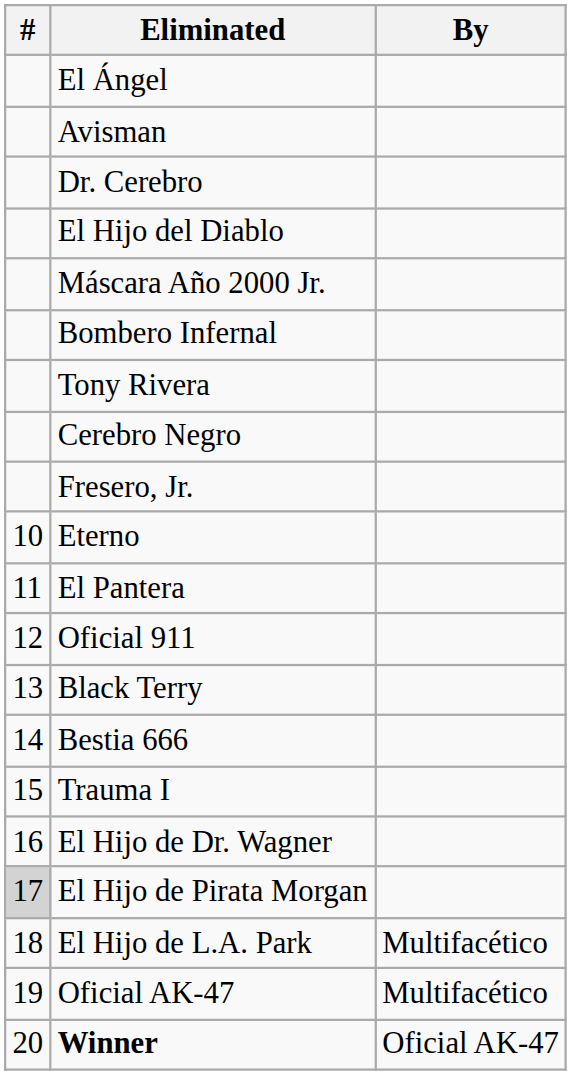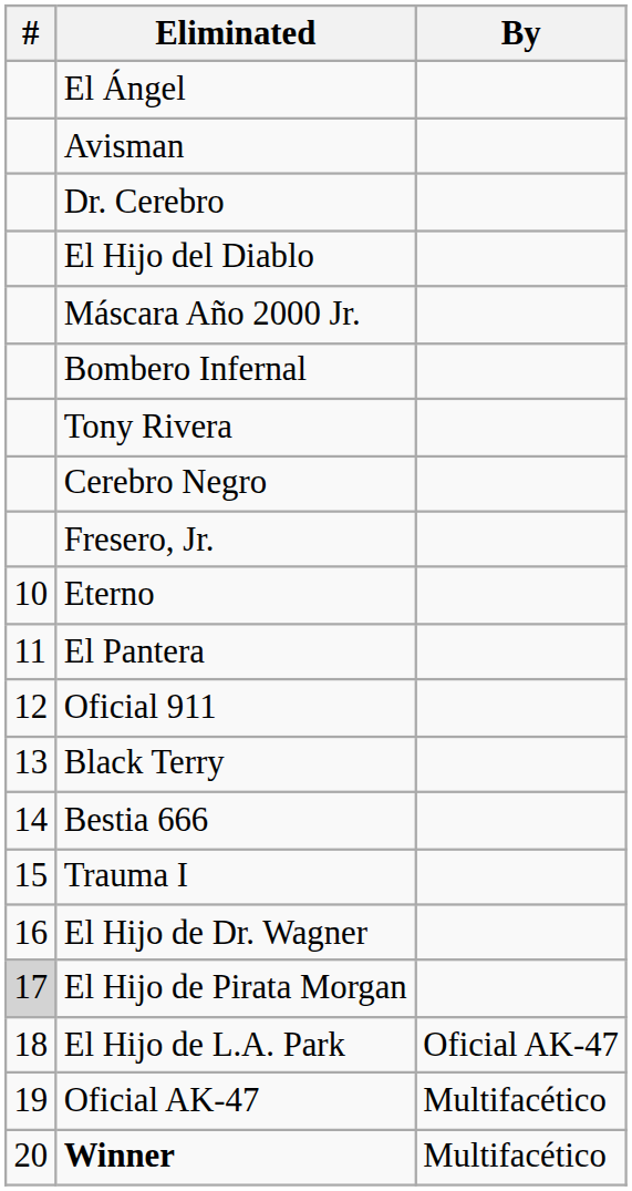El Hijo de L.A. Park | By: Multifacético -> Oficial AK-47
Winner | By: Oficial AK-47 -> Multifacético
